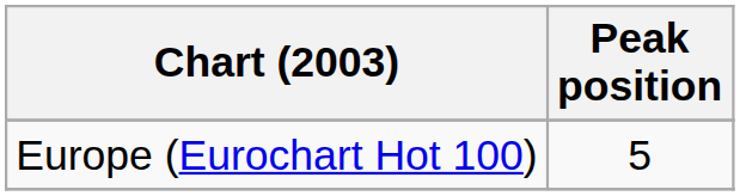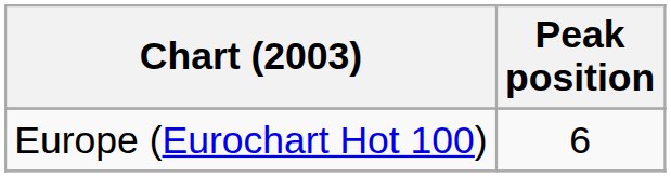Europe (Eurochart Hot 100) | Peak position: 5 -> 6
